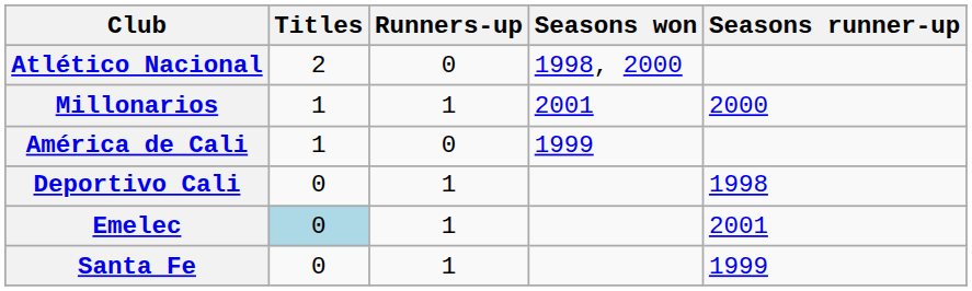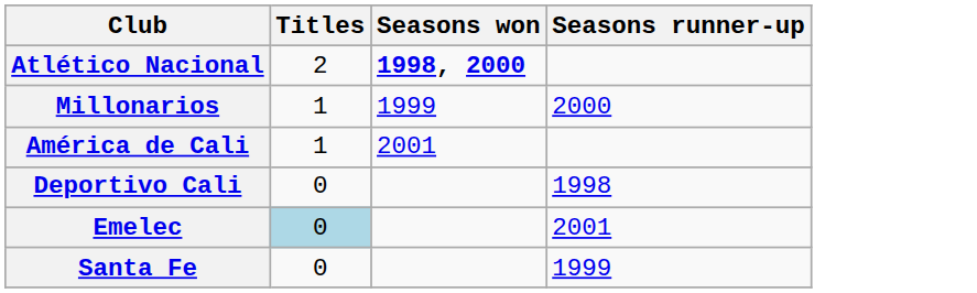- column: Runners-up | 0 | 1 | 0 | 1 | 1 | 1
Atlético Nacional | Seasons won: normal -> bold
Millonarios | Seasons won: 2001 -> 1999
América de Cali | Seasons won: 1999 -> 2001
